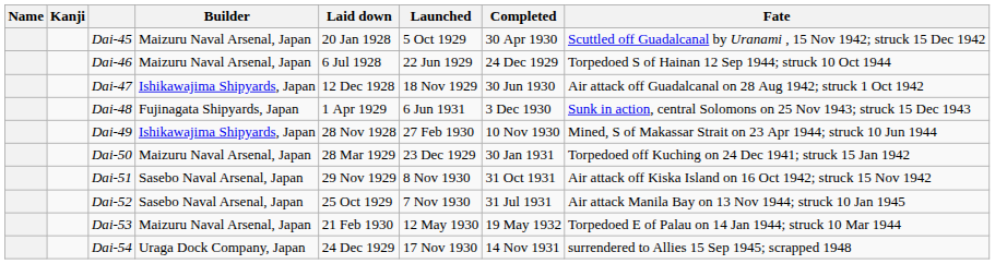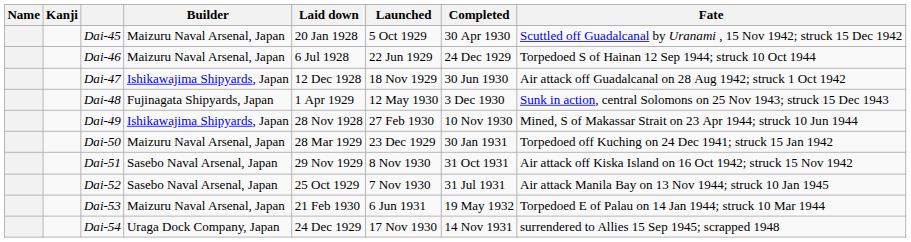Dai-48 | Launched: 6 Jun 1931 -> 12 May 1930
Dai-53 | Launched: 12 May 1930 -> 6 Jun 1931
